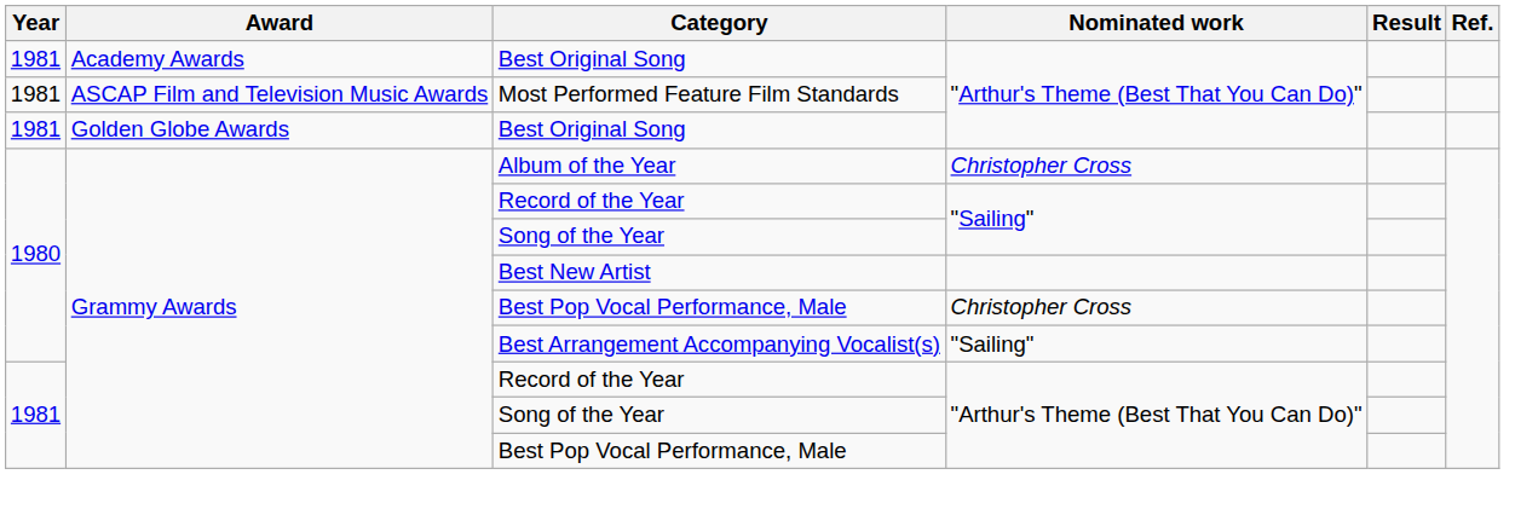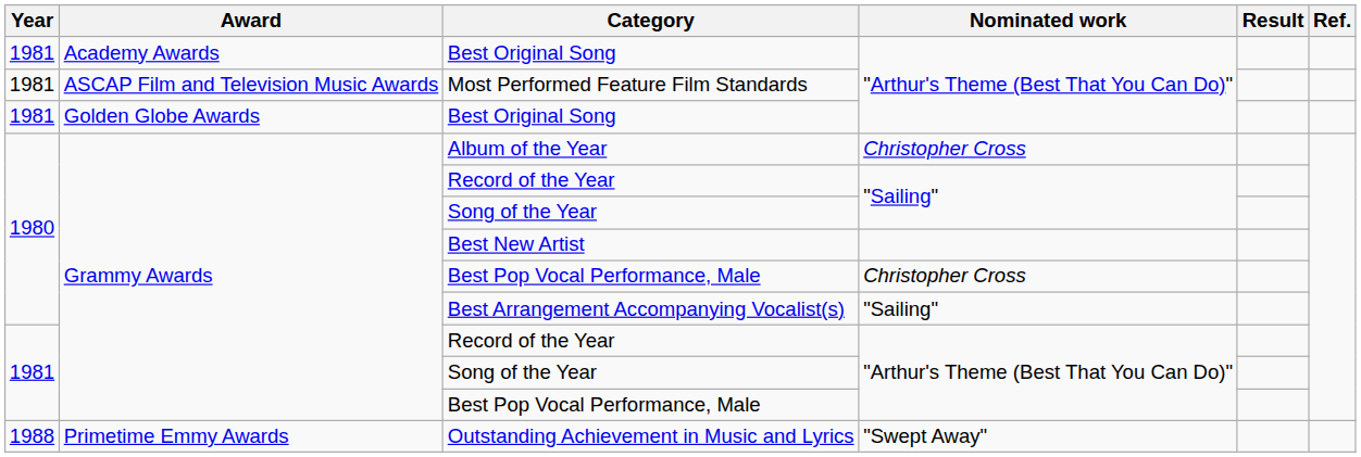+ row: 1988 | Primetime Emmy Awards | Outstanding Achievement in Music and Lyrics | "Swept Away"
